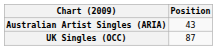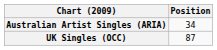Australian Artist Singles (ARIA) | Position: 43 -> 34
